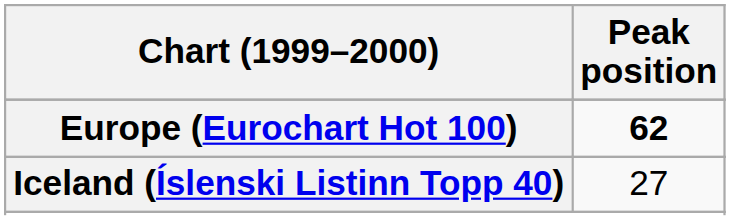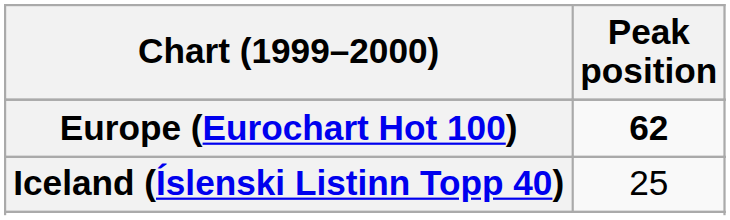Iceland (Íslenski Listinn Topp 40) | Peak position: 27 -> 25
